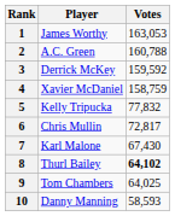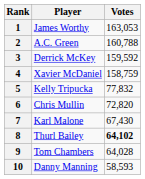6 | Votes: 72,817 -> 72,820
9 | Votes: 64,025 -> 64,028
